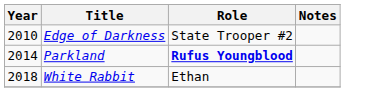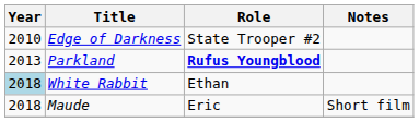Parkland | Year: 2014 -> 2013
White Rabbit | Year: no background -> lightblue background
+ row: 2018 | Maude | Eric | Short film
